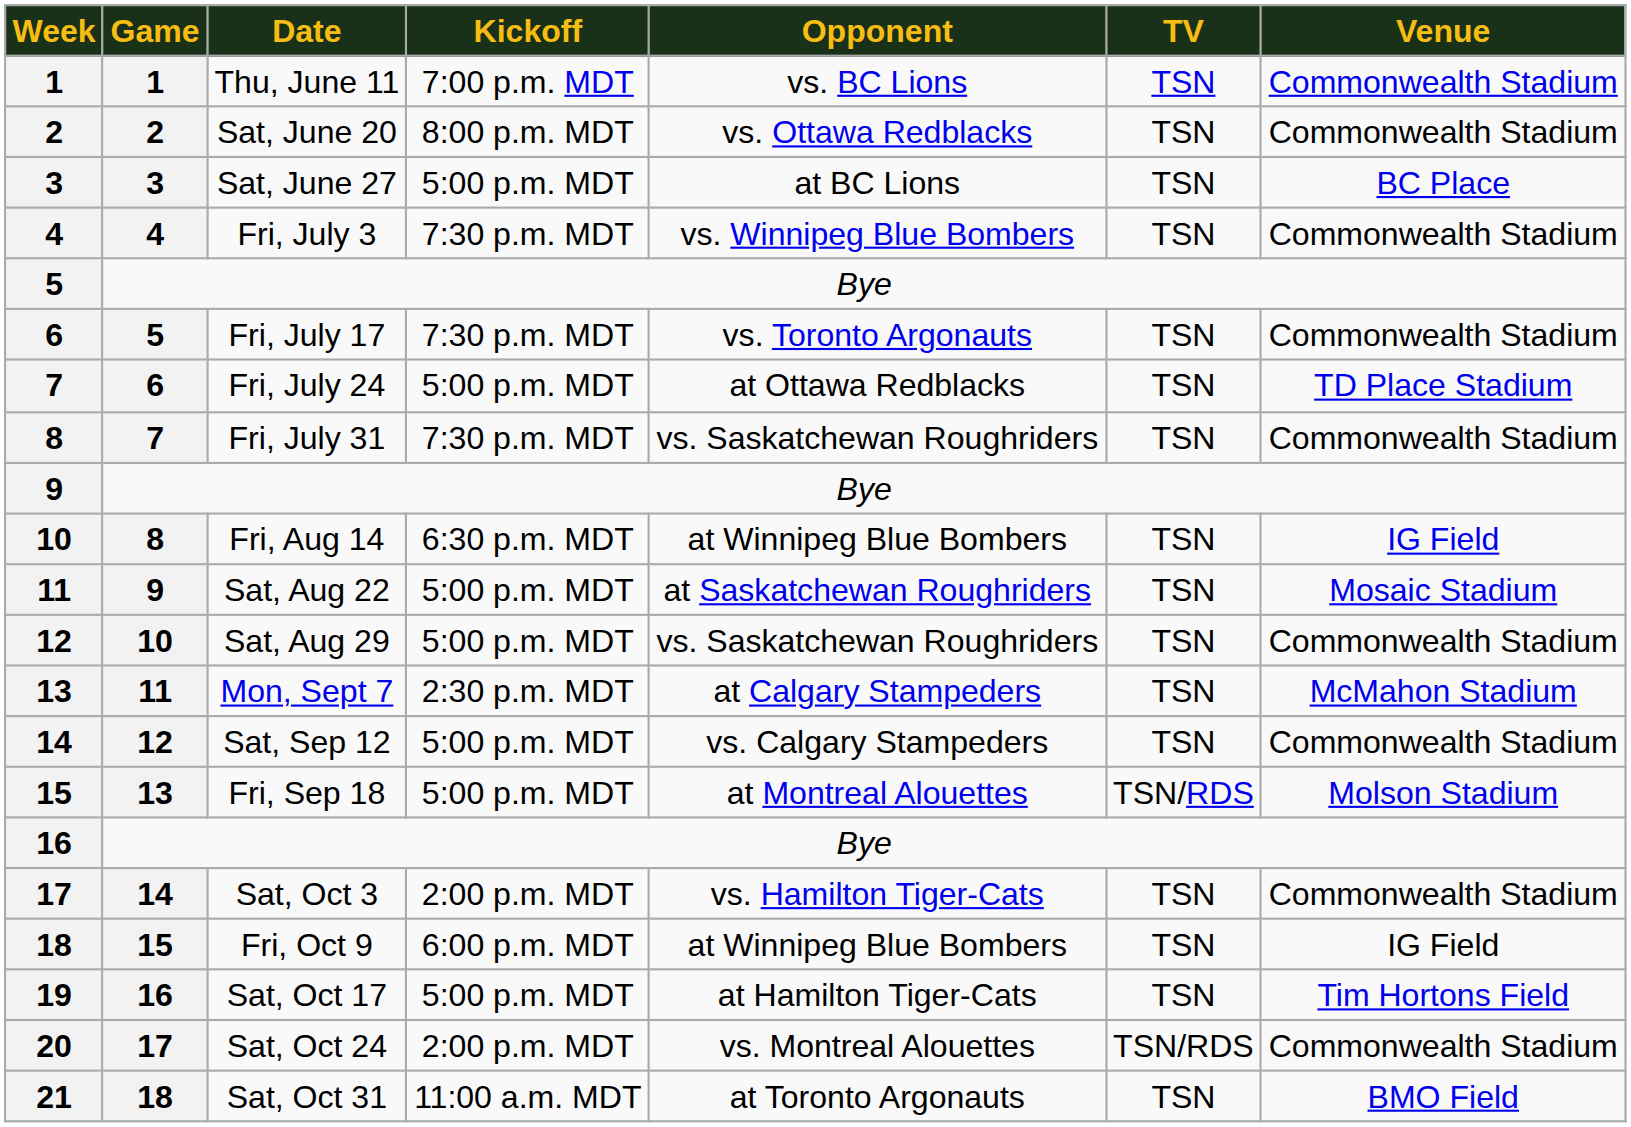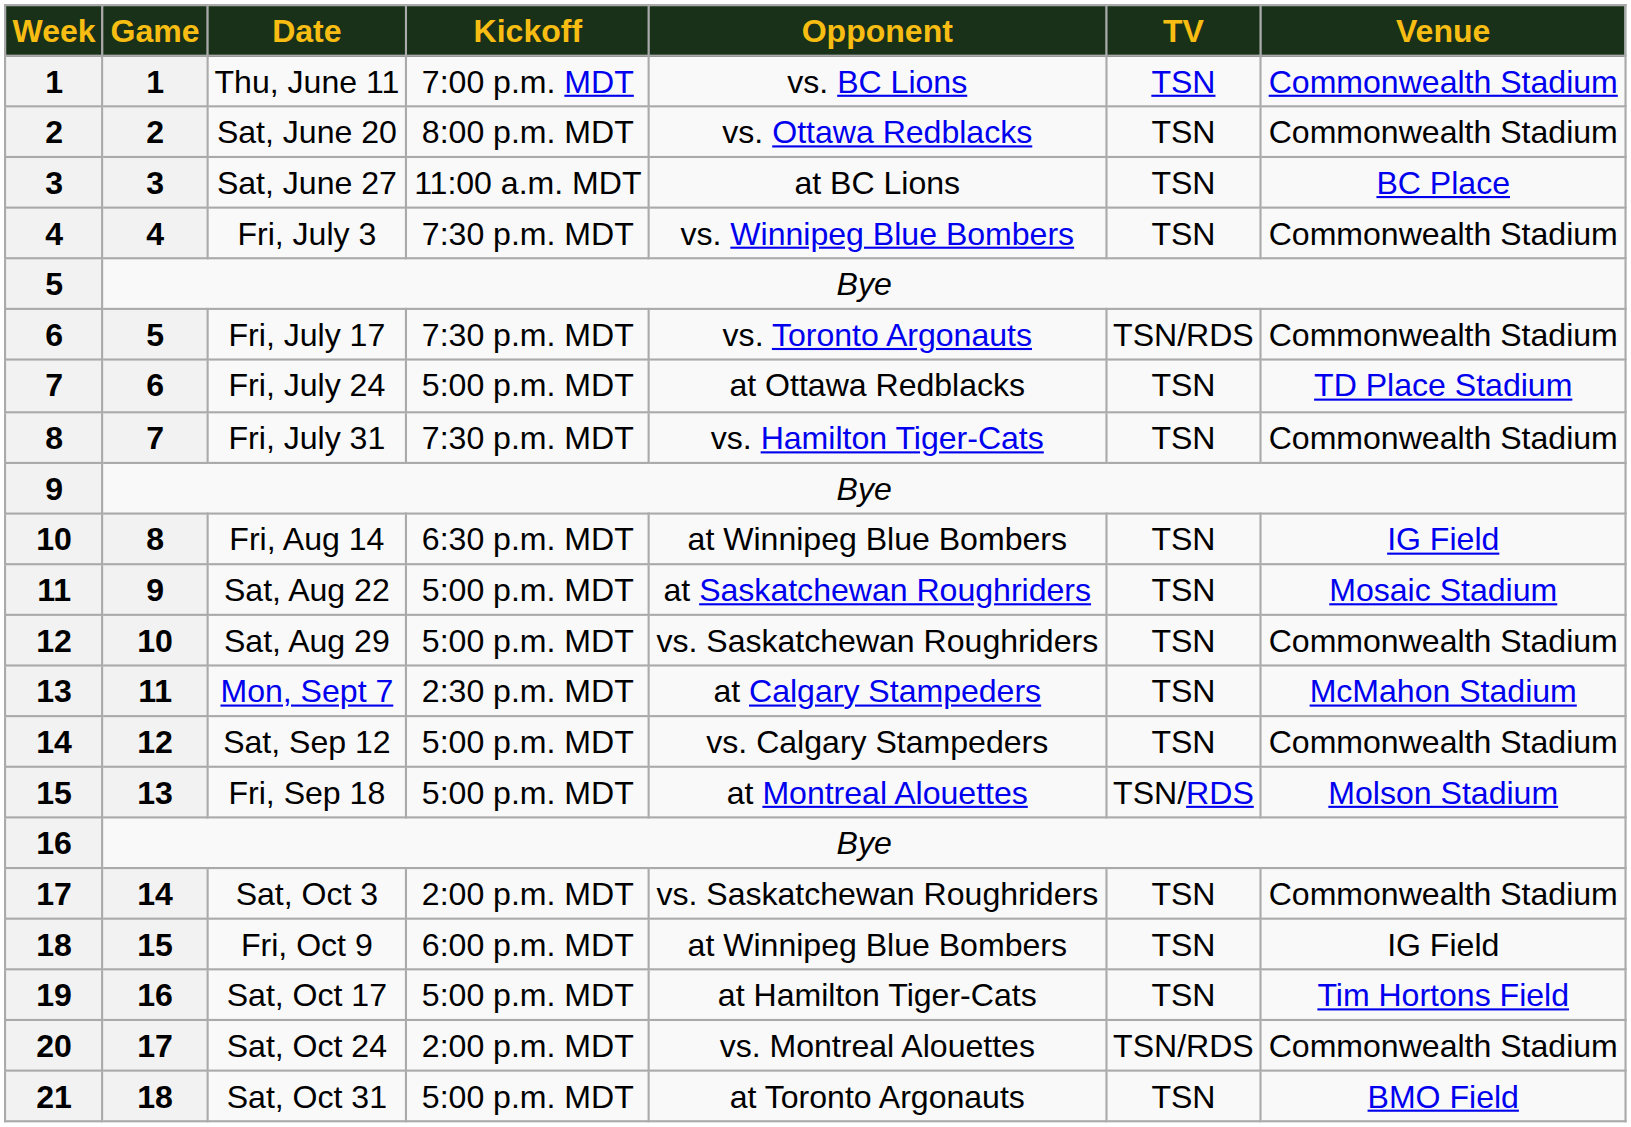Sat, June 27 | Kickoff: 5:00 p.m. MDT -> 11:00 a.m. MDT
Fri, July 17 | TV: TSN -> TSN/RDS
Fri, July 31 | Opponent: vs. Saskatchewan Roughriders -> vs. Hamilton Tiger-Cats
Sat, Oct 3 | Opponent: vs. Hamilton Tiger-Cats -> vs. Saskatchewan Roughriders
Sat, Oct 31 | Kickoff: 11:00 a.m. MDT -> 5:00 p.m. MDT
